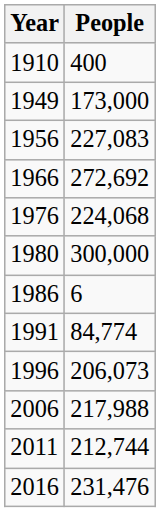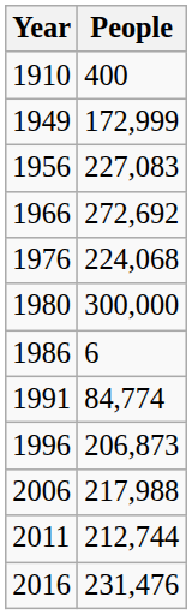1949 | People: 173,000 -> 172,999
1996 | People: 206,073 -> 206,873
